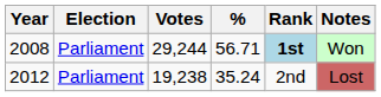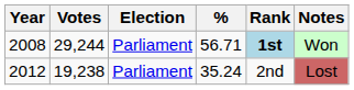columns swapped: Election <-> Votes
